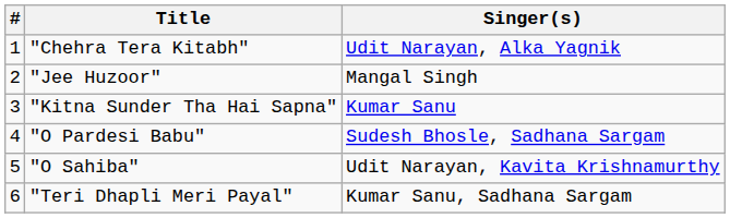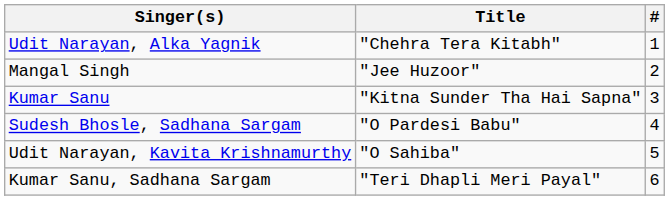columns swapped: # <-> Singer(s)
